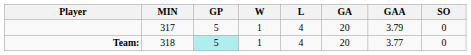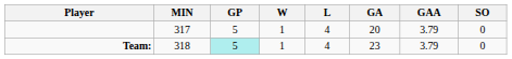Team: | GA: 20 -> 23
Team: | GAA: 3.77 -> 3.79
